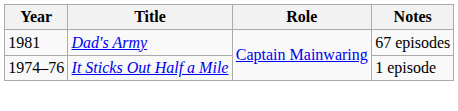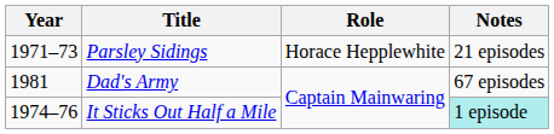+ row: 1971–73 | Parsley Sidings | Horace Hepplewhite | 21 episodes
It Sticks Out Half a Mile | Notes: no background -> paleturquoise background
